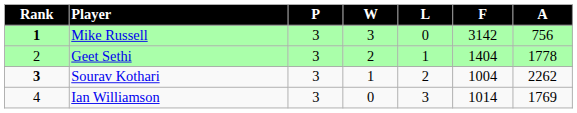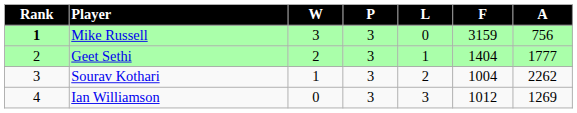columns swapped: P <-> W
Mike Russell | F: 3142 -> 3159
Geet Sethi | A: 1778 -> 1777
Sourav Kothari | Rank: bold -> normal
Ian Williamson | F: 1014 -> 1012
Ian Williamson | A: 1769 -> 1269
